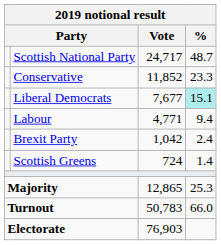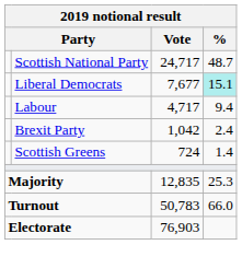- row: Conservative | 11,852 | 23.3
Labour | Vote: 4,771 -> 4,717
Majority | Vote: 12,865 -> 12,835
